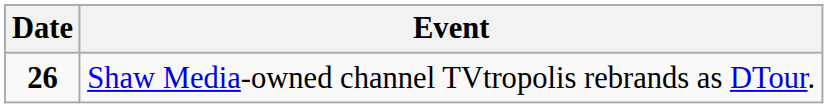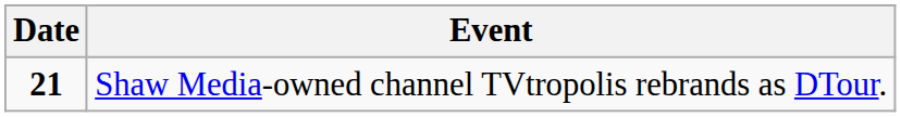Shaw Media-owned channel TVtropolis rebrands as DTour. | Date: 26 -> 21
